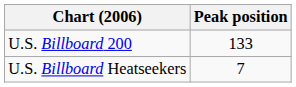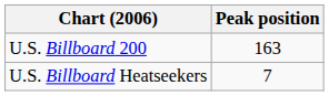U.S. Billboard 200 | Peak position: 133 -> 163
